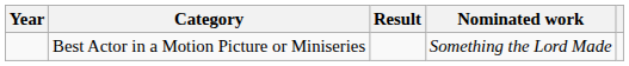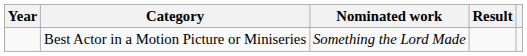columns swapped: Nominated work <-> Result
